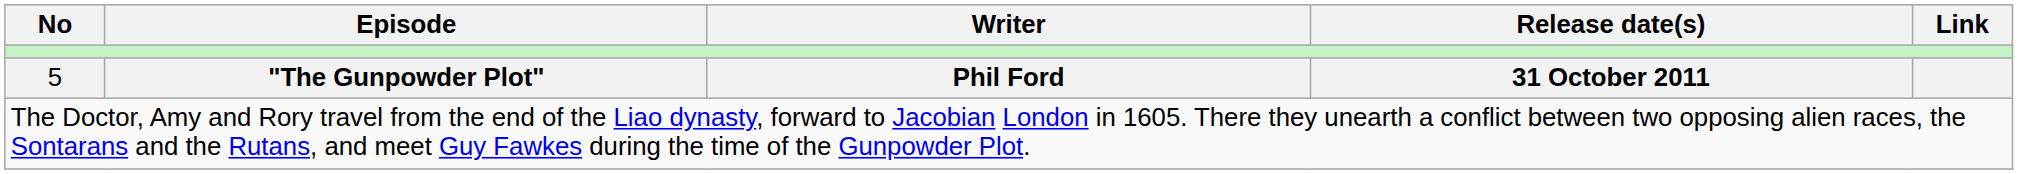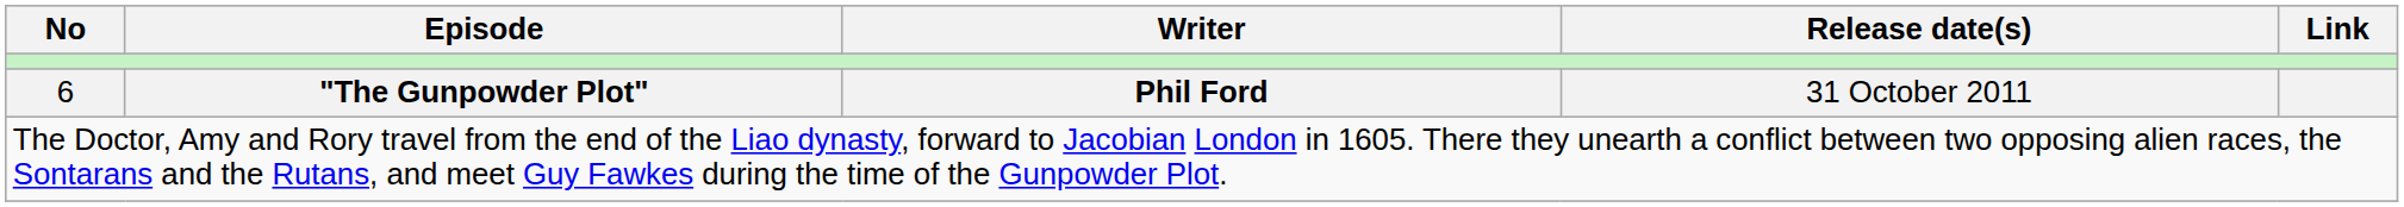"The Gunpowder Plot" | No: 5 -> 6
"The Gunpowder Plot" | Release date(s): bold -> normal
